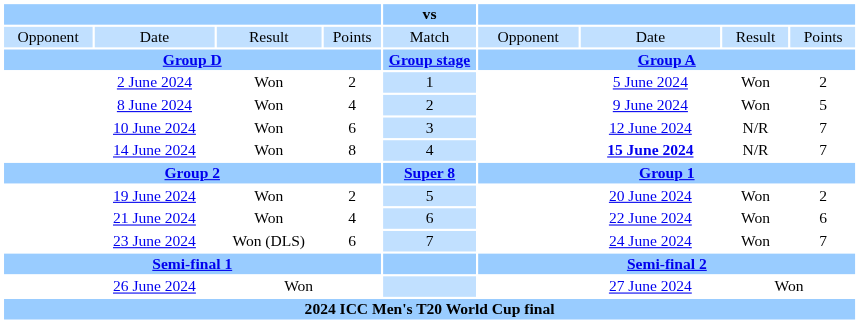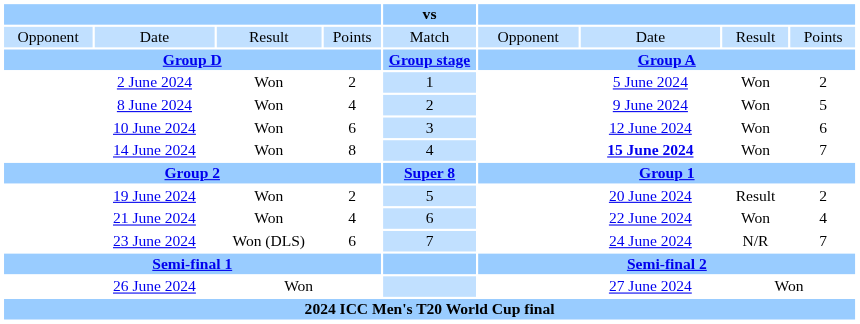10 June 2024 | column 8: N/R -> Won
10 June 2024 | column 9: 7 -> 6
14 June 2024 | column 8: N/R -> Won
19 June 2024 | column 8: Won -> Result
21 June 2024 | column 9: 6 -> 4
23 June 2024 | column 8: Won -> N/R
